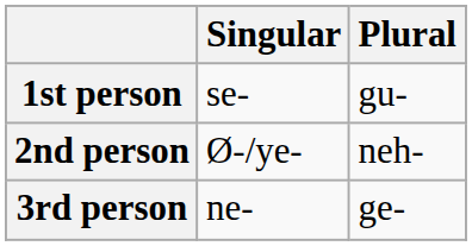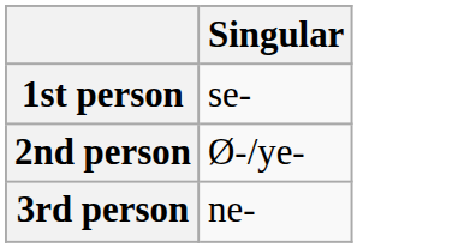- column: Plural | gu- | neh- | ge-
